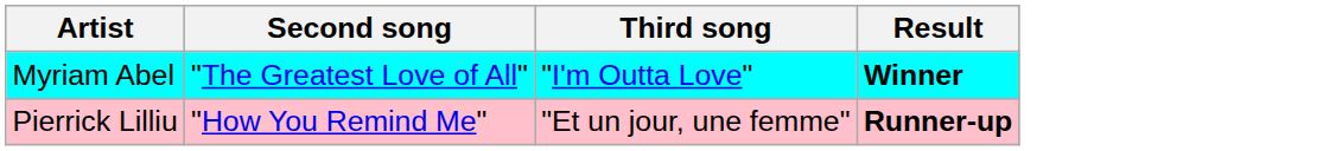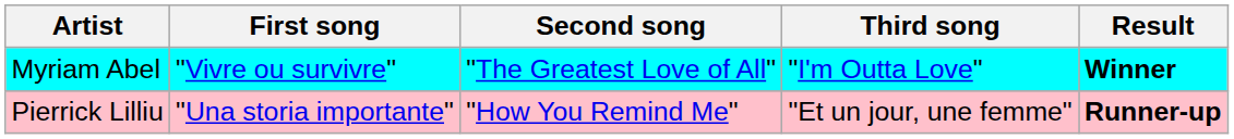+ column: First song | "Vivre ou survivre" | "Una storia importante"
